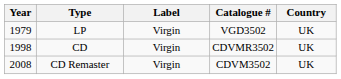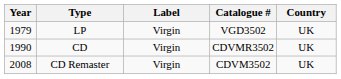CD | Year: 1998 -> 1990
